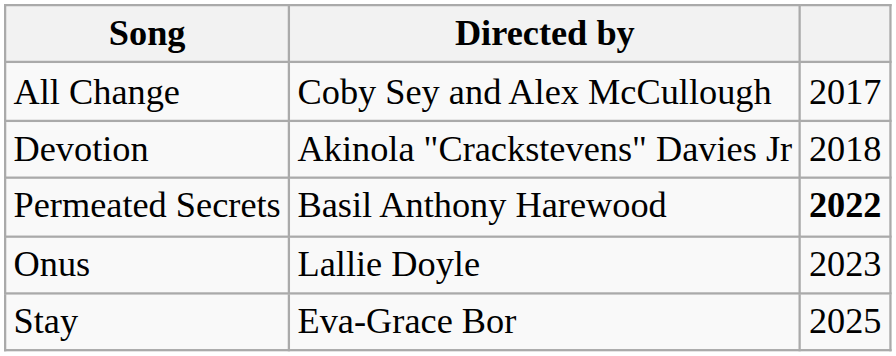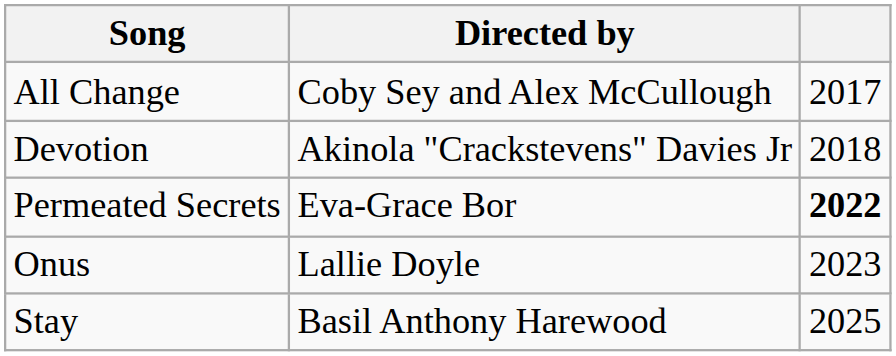Permeated Secrets | Directed by: Basil Anthony Harewood -> Eva-Grace Bor
Stay | Directed by: Eva-Grace Bor -> Basil Anthony Harewood
